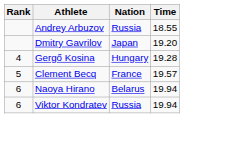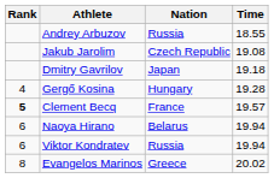+ row: Jakub Jarolim | Czech Republic | 19.08
Dmitry Gavrilov | Time: 19.20 -> 19.18
Clement Becq | Rank: normal -> bold
+ row: 8 | Evangelos Marinos | Greece | 20.02
